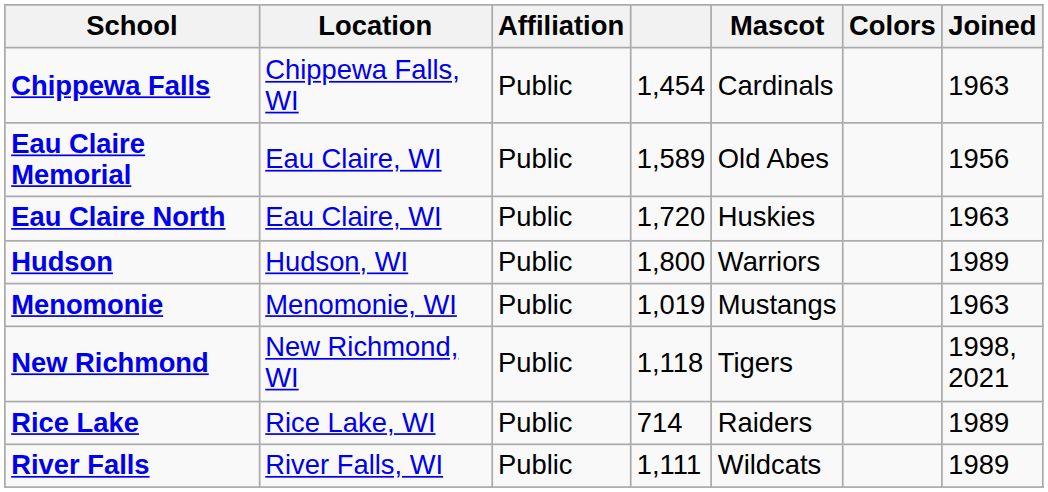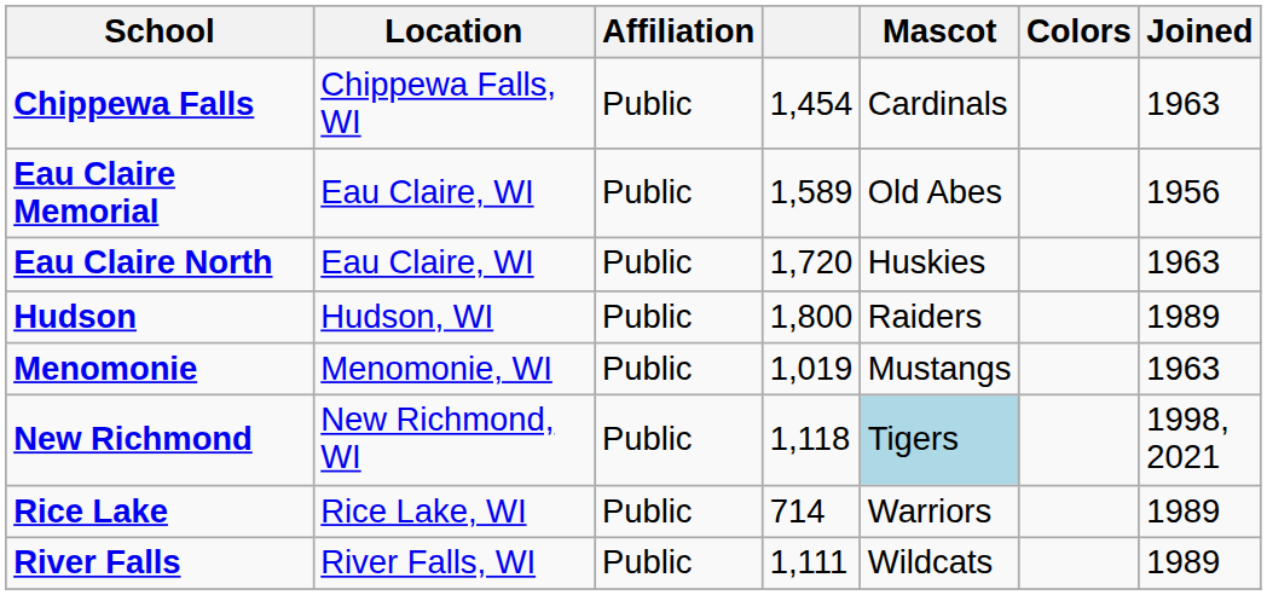Hudson | Mascot: Warriors -> Raiders
New Richmond | Mascot: no background -> lightblue background
Rice Lake | Mascot: Raiders -> Warriors
